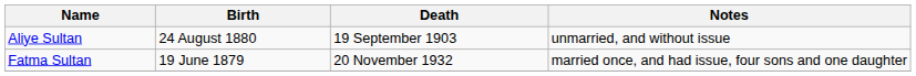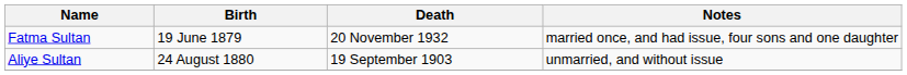rows swapped: Fatma Sultan <-> Aliye Sultan
